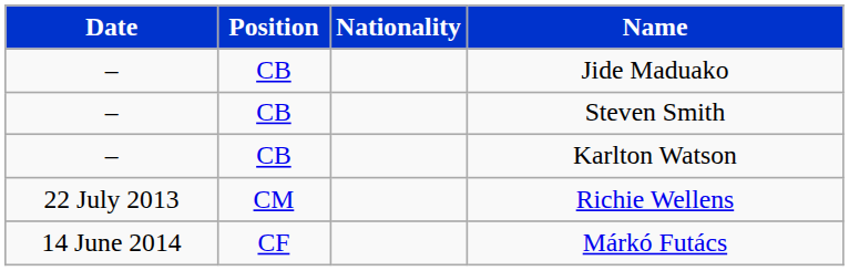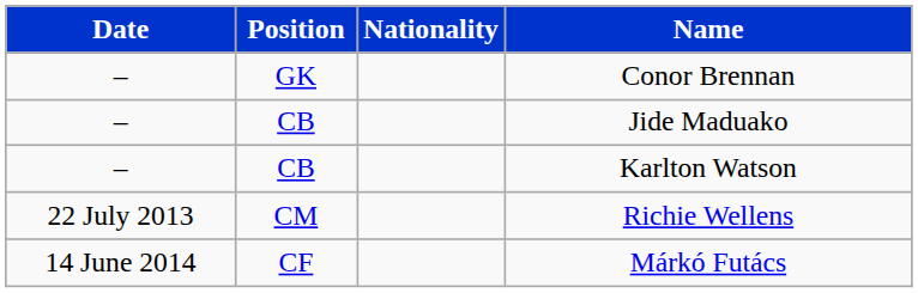+ row: – | GK | Conor Brennan
- row: – | CB | Steven Smith
